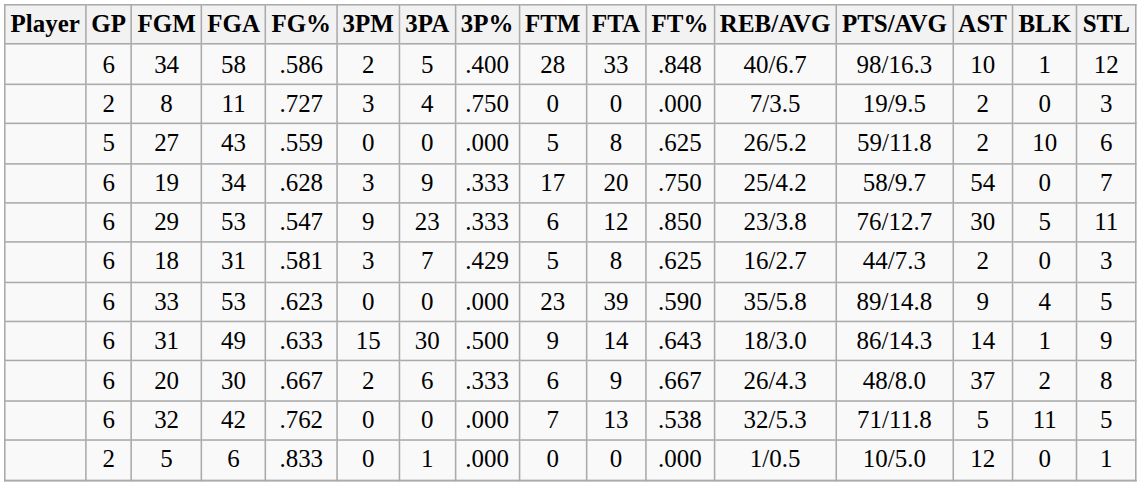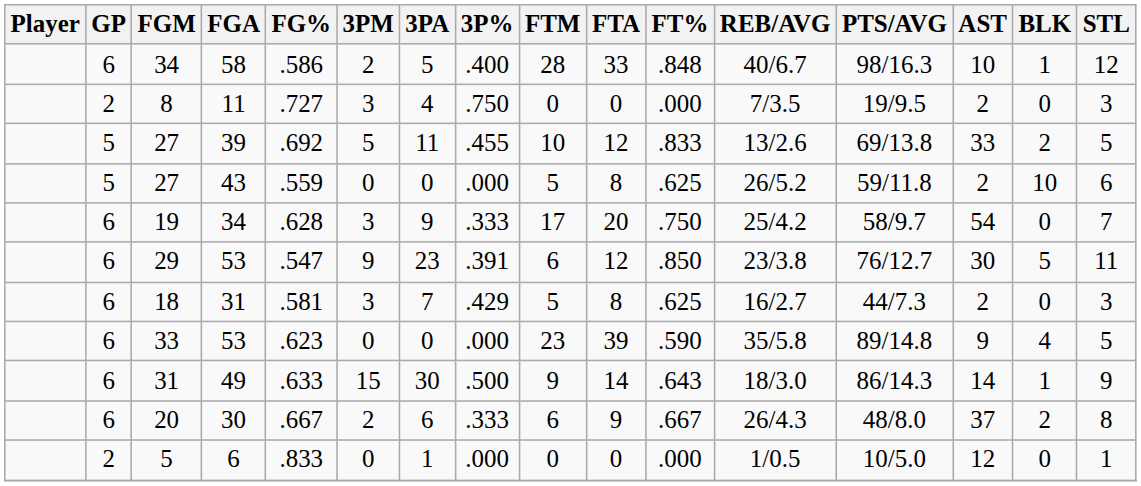+ row: 5 | 27 | 39 | .692 | 5 | 11 | .455 | 10 | 12 | .833 | 13/2.6 | 69/13.8 | 33 | 2 | 5
29 | 3P%: .333 -> .391
- row: 6 | 32 | 42 | .762 | 0 | 0 | .000 | 7 | 13 | .538 | 32/5.3 | 71/11.8 | 5 | 11 | 5
